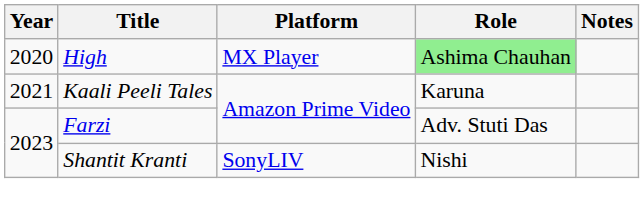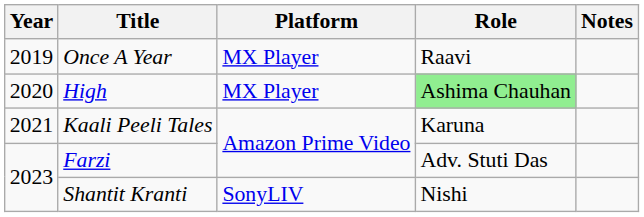+ row: 2019 | Once A Year | MX Player | Raavi
